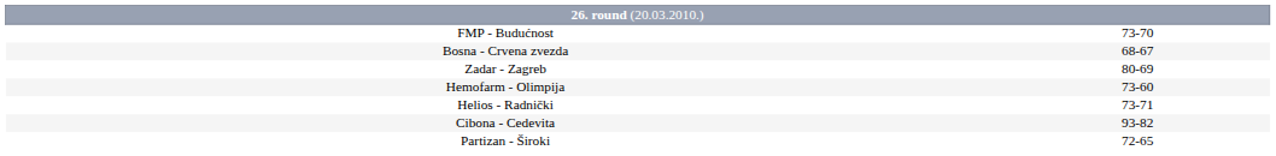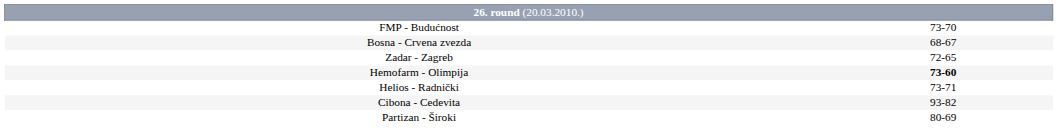Zadar - Zagreb | column 2: 80-69 -> 72-65
Hemofarm - Olimpija | column 2: normal -> bold
Partizan - Široki | column 2: 72-65 -> 80-69
